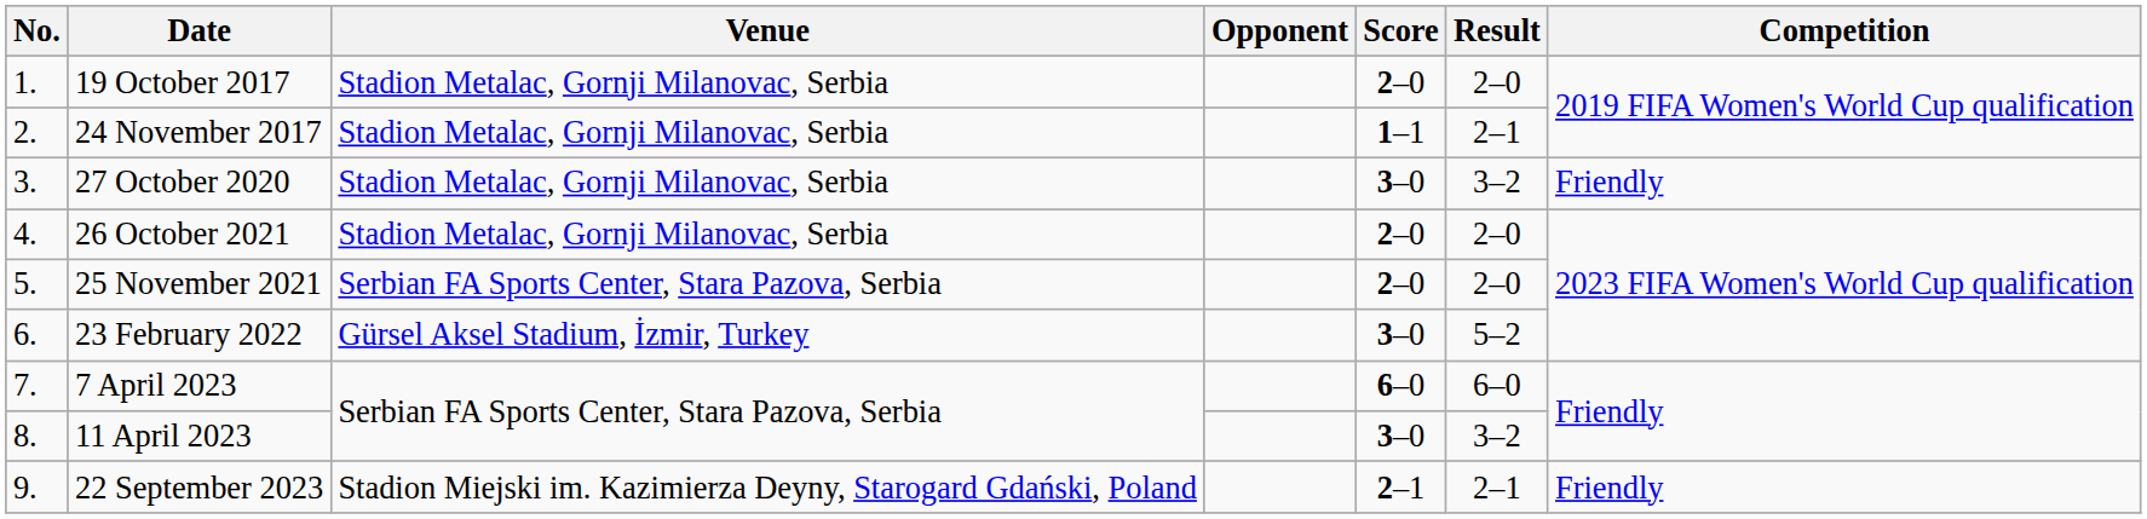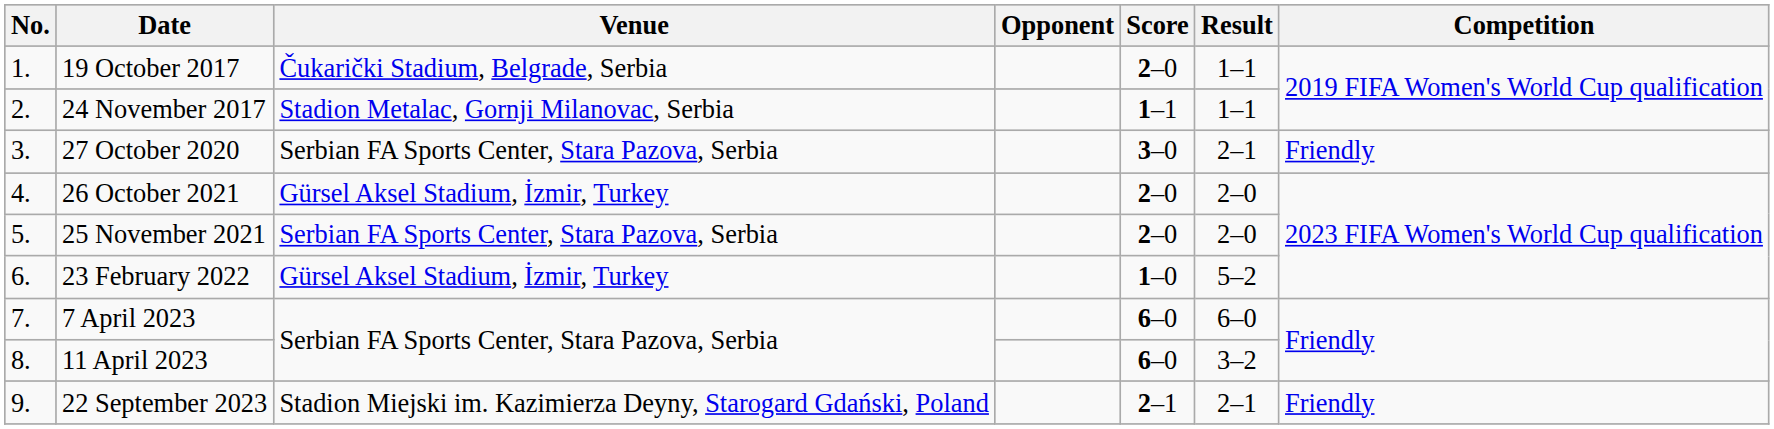19 October 2017 | Venue: Stadion Metalac, Gornji Milanovac, Serbia -> Čukarički Stadium, Belgrade, Serbia
19 October 2017 | Result: 2–0 -> 1–1
24 November 2017 | Result: 2–1 -> 1–1
27 October 2020 | Venue: Stadion Metalac, Gornji Milanovac, Serbia -> Serbian FA Sports Center, Stara Pazova, Serbia
27 October 2020 | Result: 3–2 -> 2–1
26 October 2021 | Venue: Stadion Metalac, Gornji Milanovac, Serbia -> Gürsel Aksel Stadium, İzmir, Turkey
23 February 2022 | Score: 3–0 -> 1–0
11 April 2023 | Score: 3–0 -> 6–0
